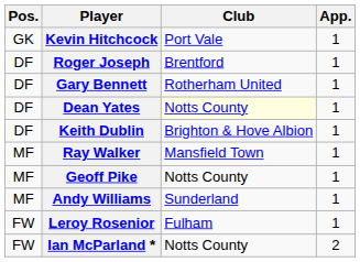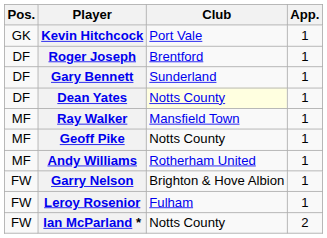Gary Bennett | Club: Rotherham United -> Sunderland
- row: DF | Keith Dublin | Brighton & Hove Albion | 1
Andy Williams | Club: Sunderland -> Rotherham United
+ row: FW | Garry Nelson | Brighton & Hove Albion | 1
